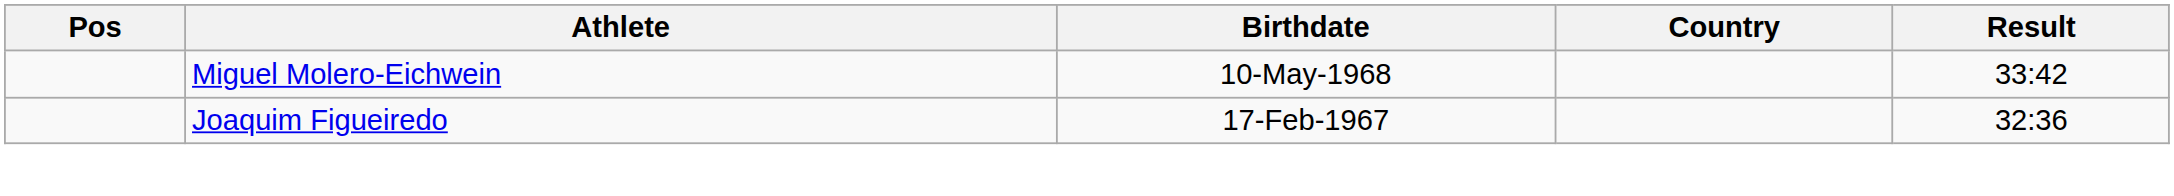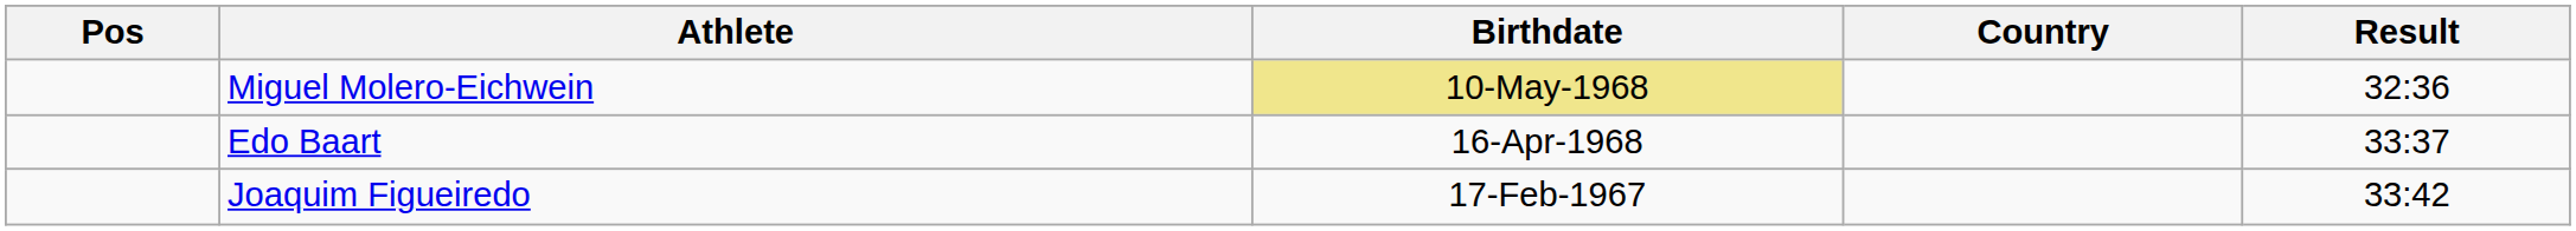Miguel Molero-Eichwein | Birthdate: no background -> khaki background
Miguel Molero-Eichwein | Result: 33:42 -> 32:36
+ row: Edo Baart | 16-Apr-1968 | 33:37
Joaquim Figueiredo | Result: 32:36 -> 33:42
